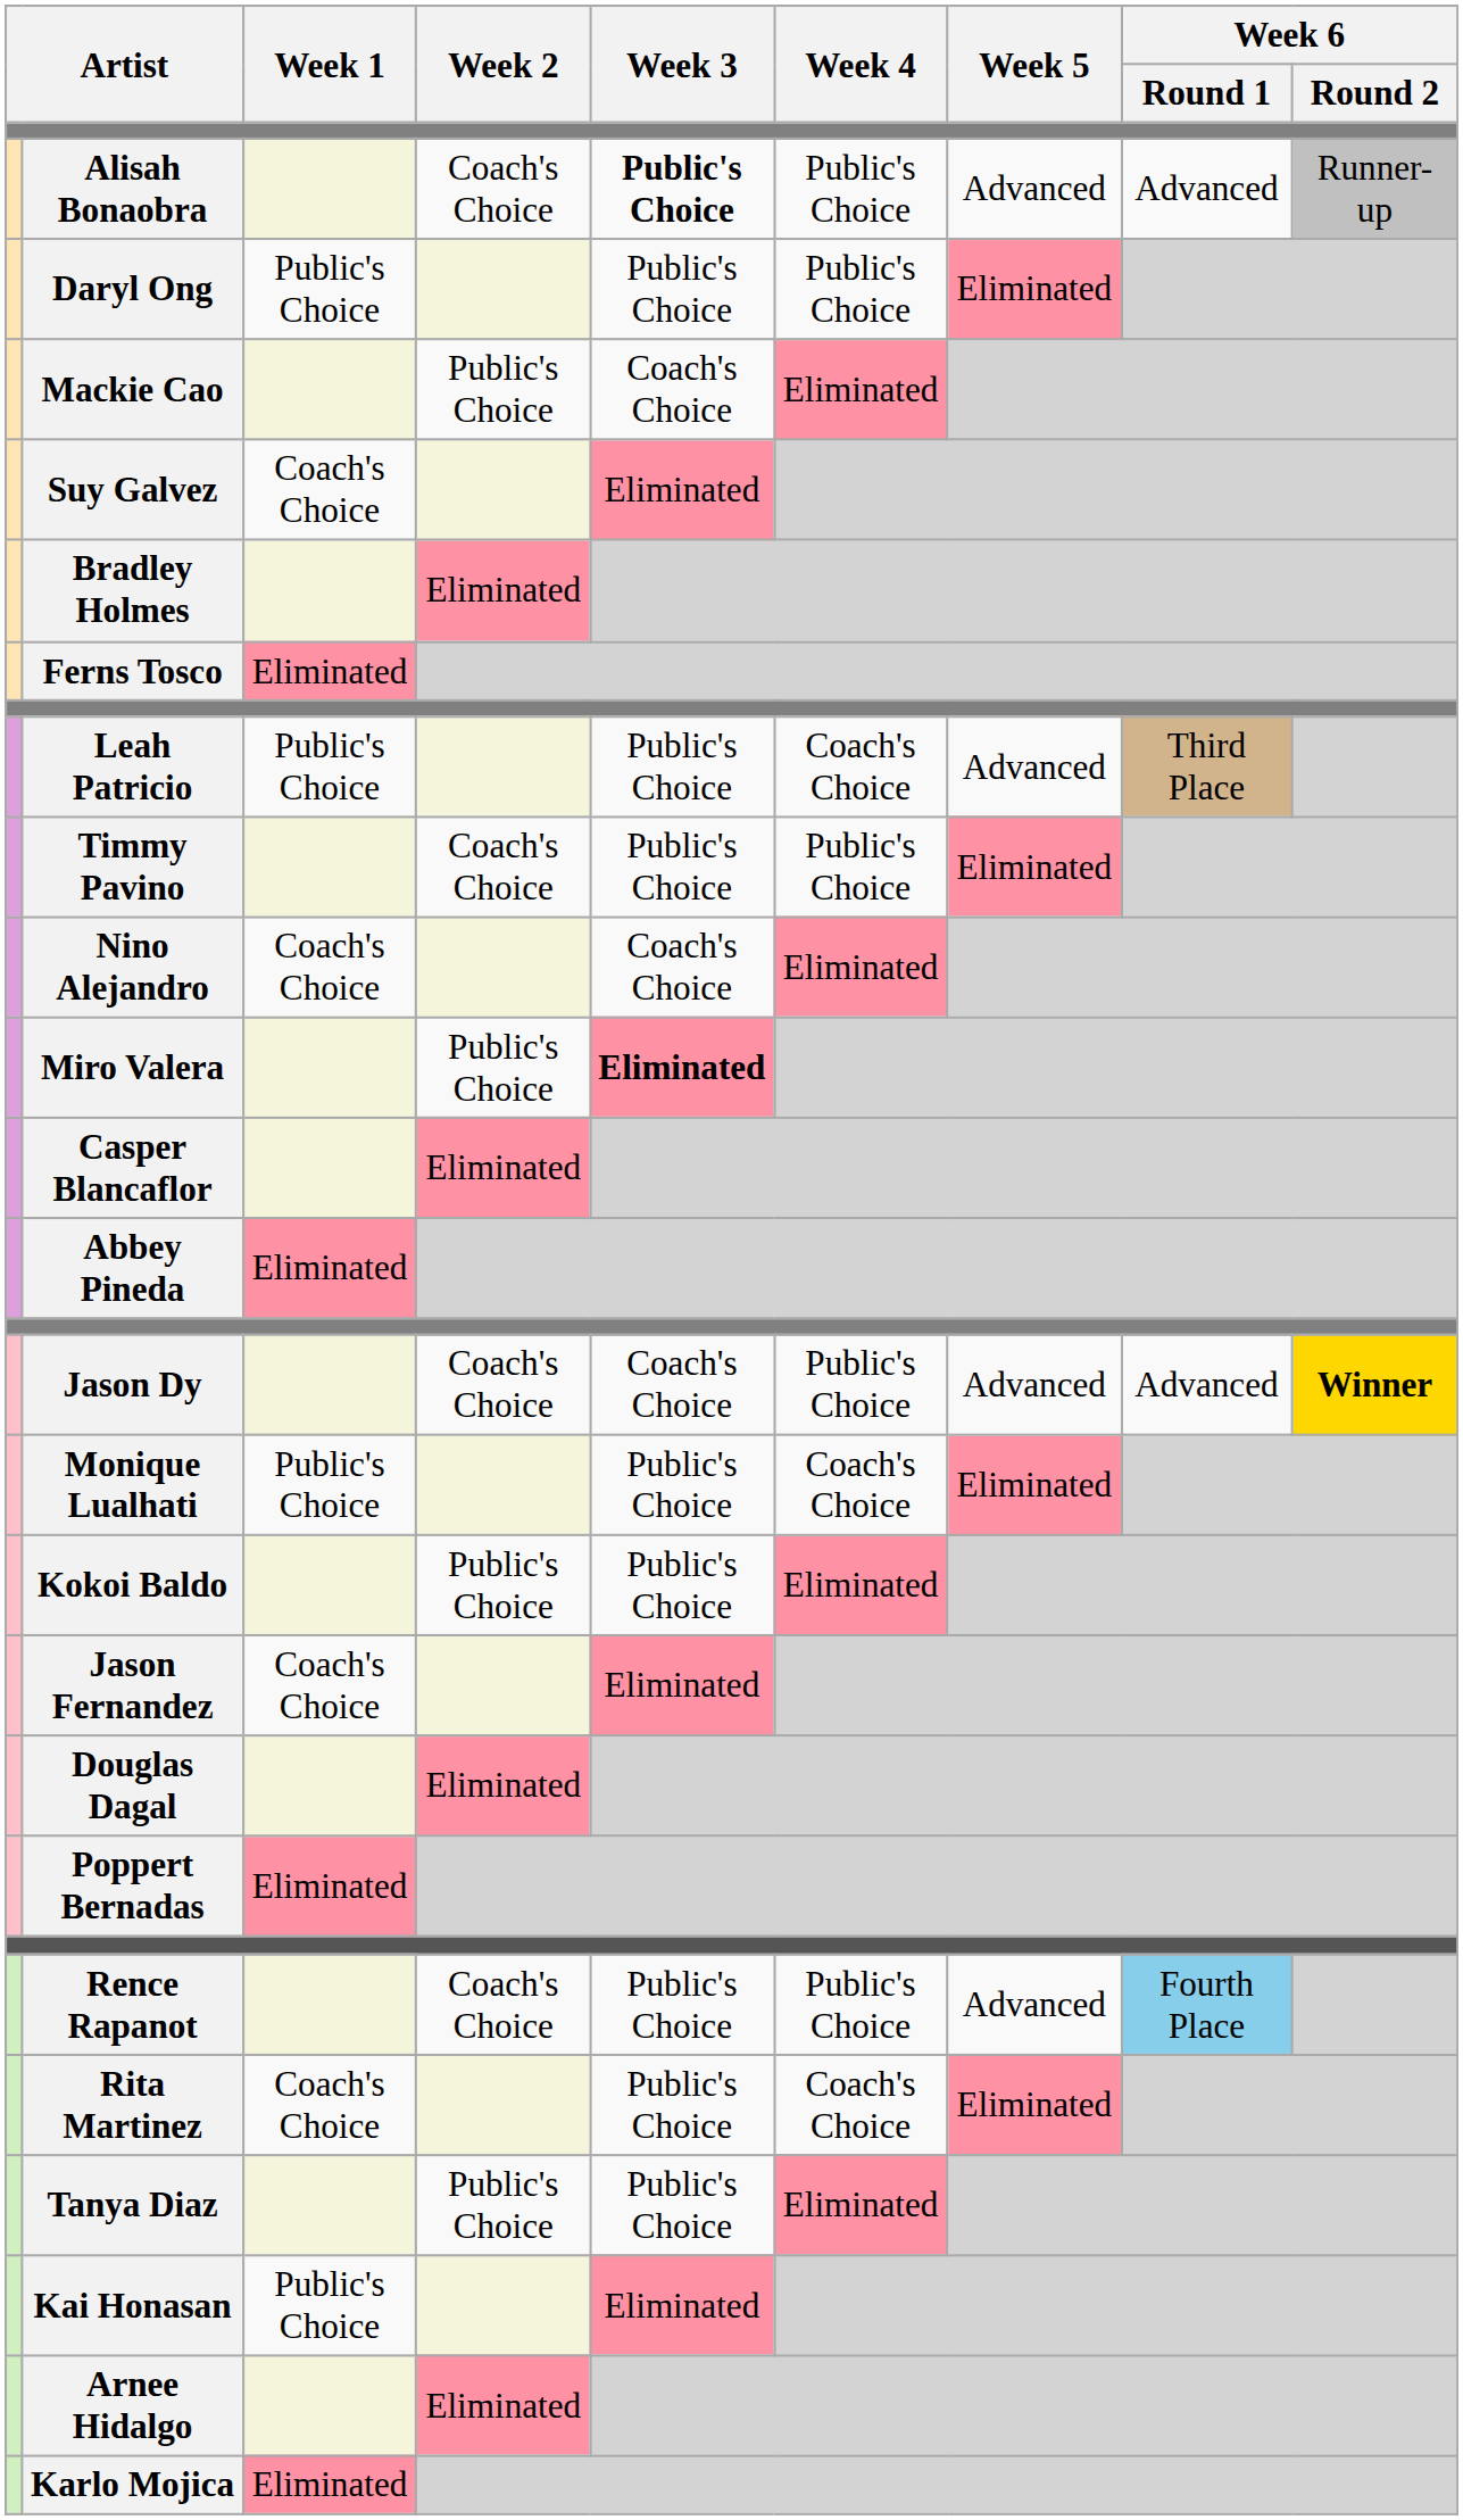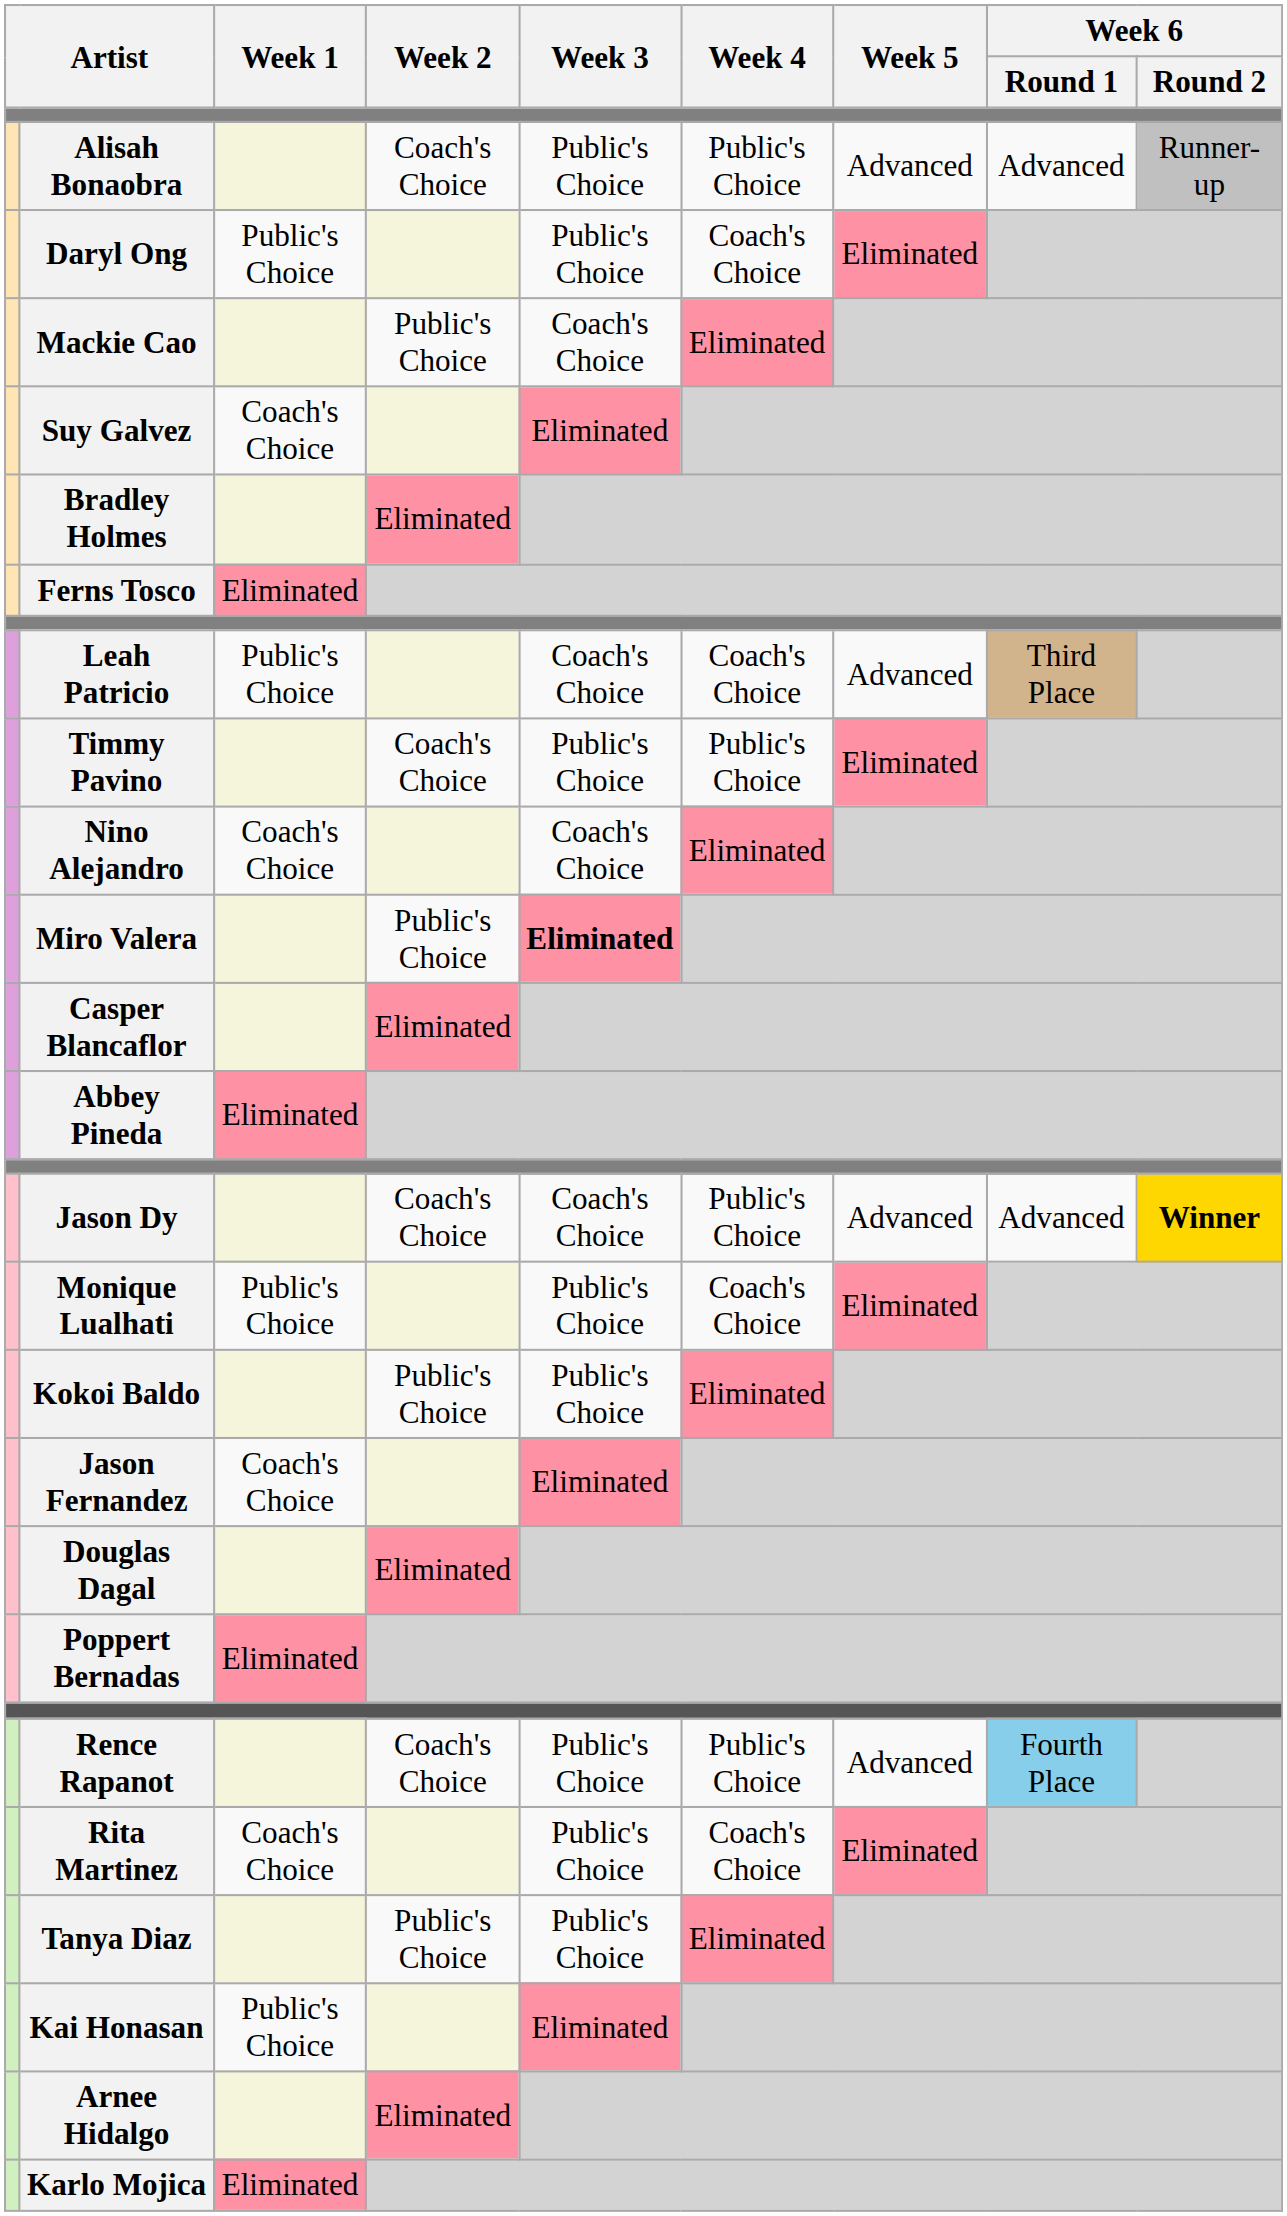Alisah Bonaobra | Week 3: bold -> normal
Daryl Ong | Week 4: Public's Choice -> Coach's Choice
Leah Patricio | Week 3: Public's Choice -> Coach's Choice
